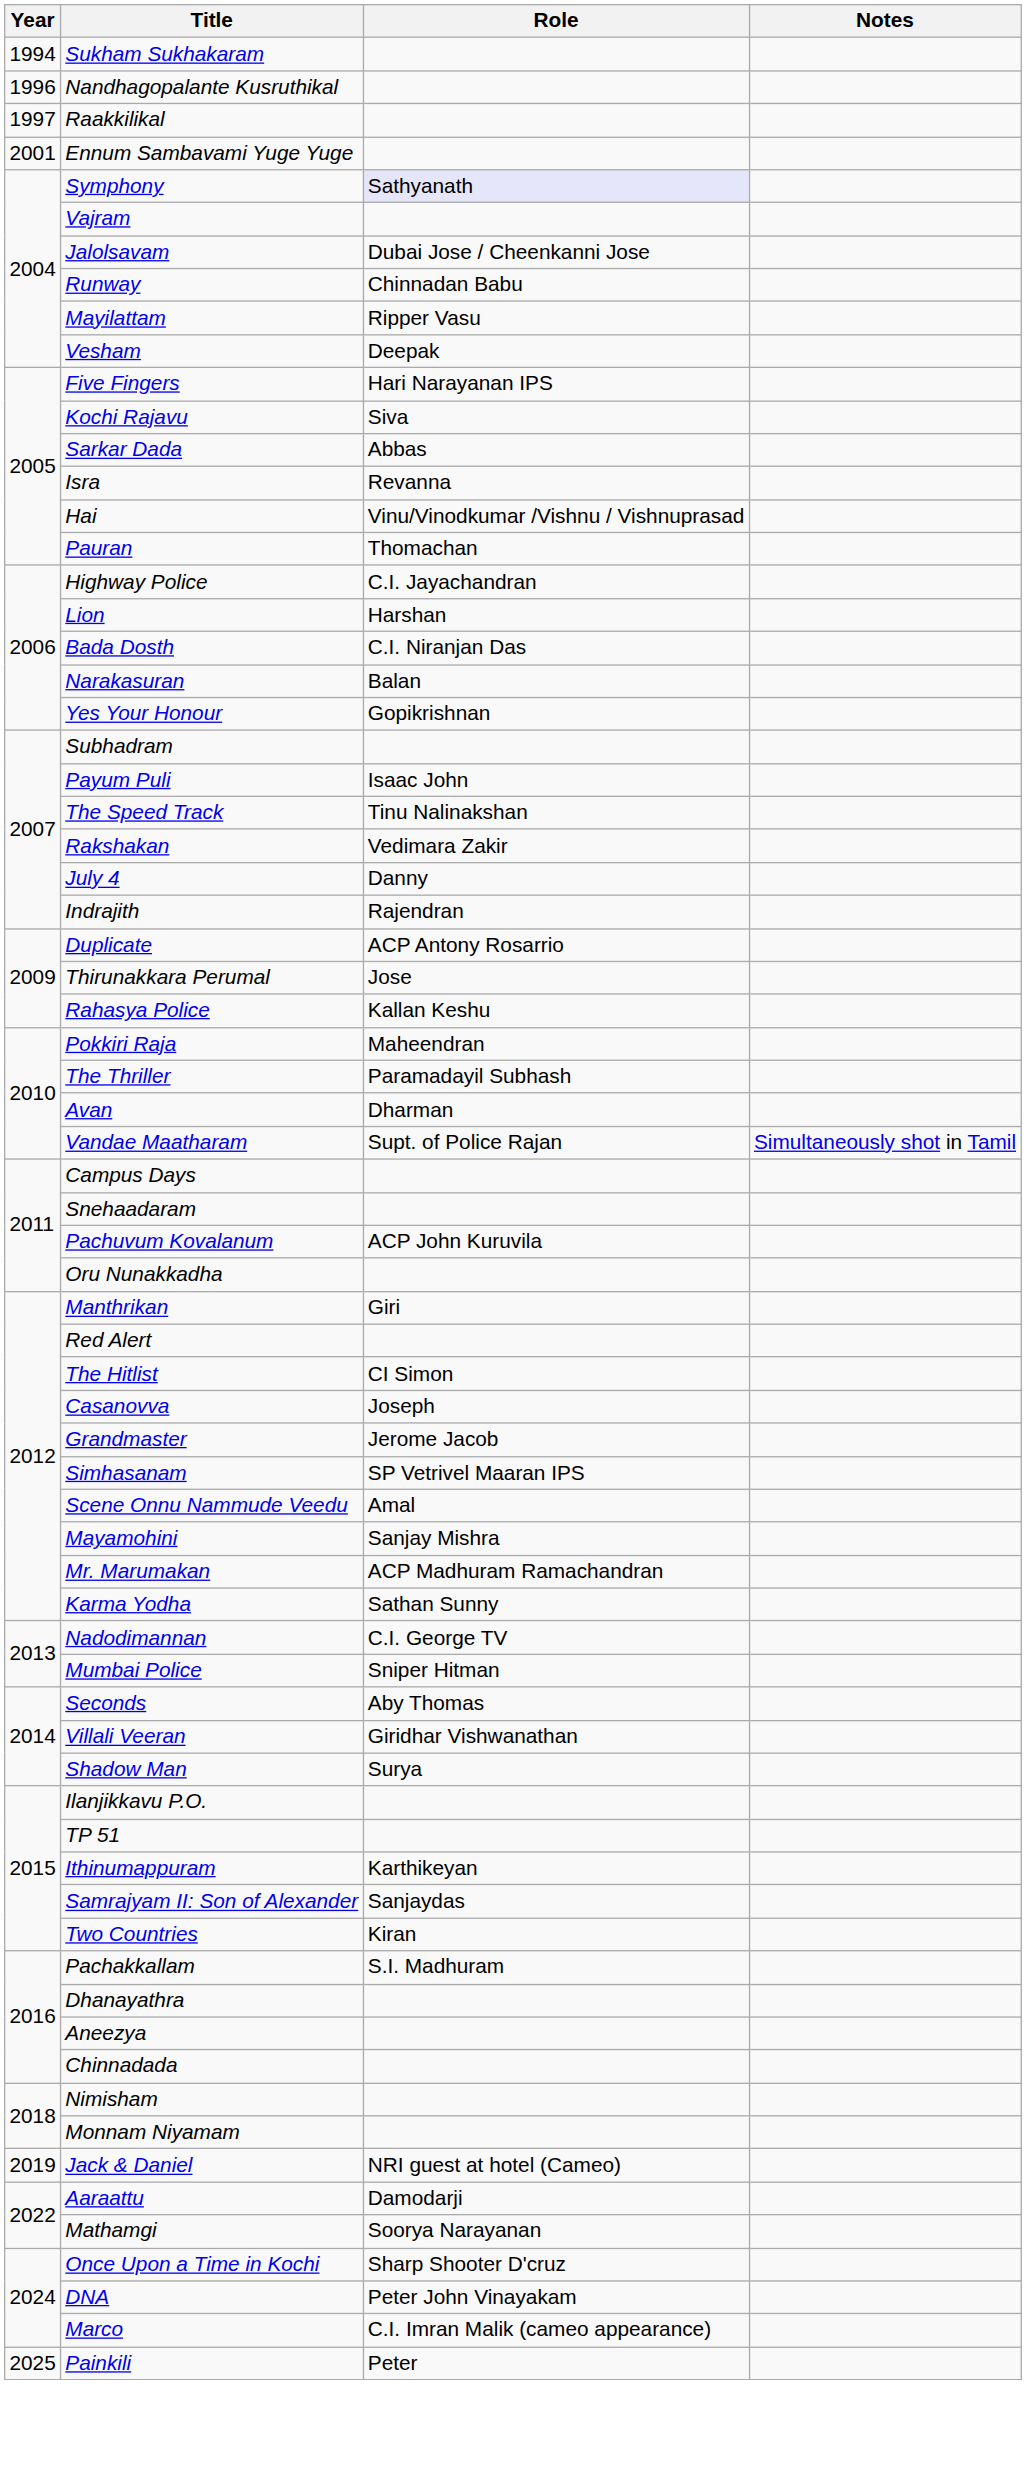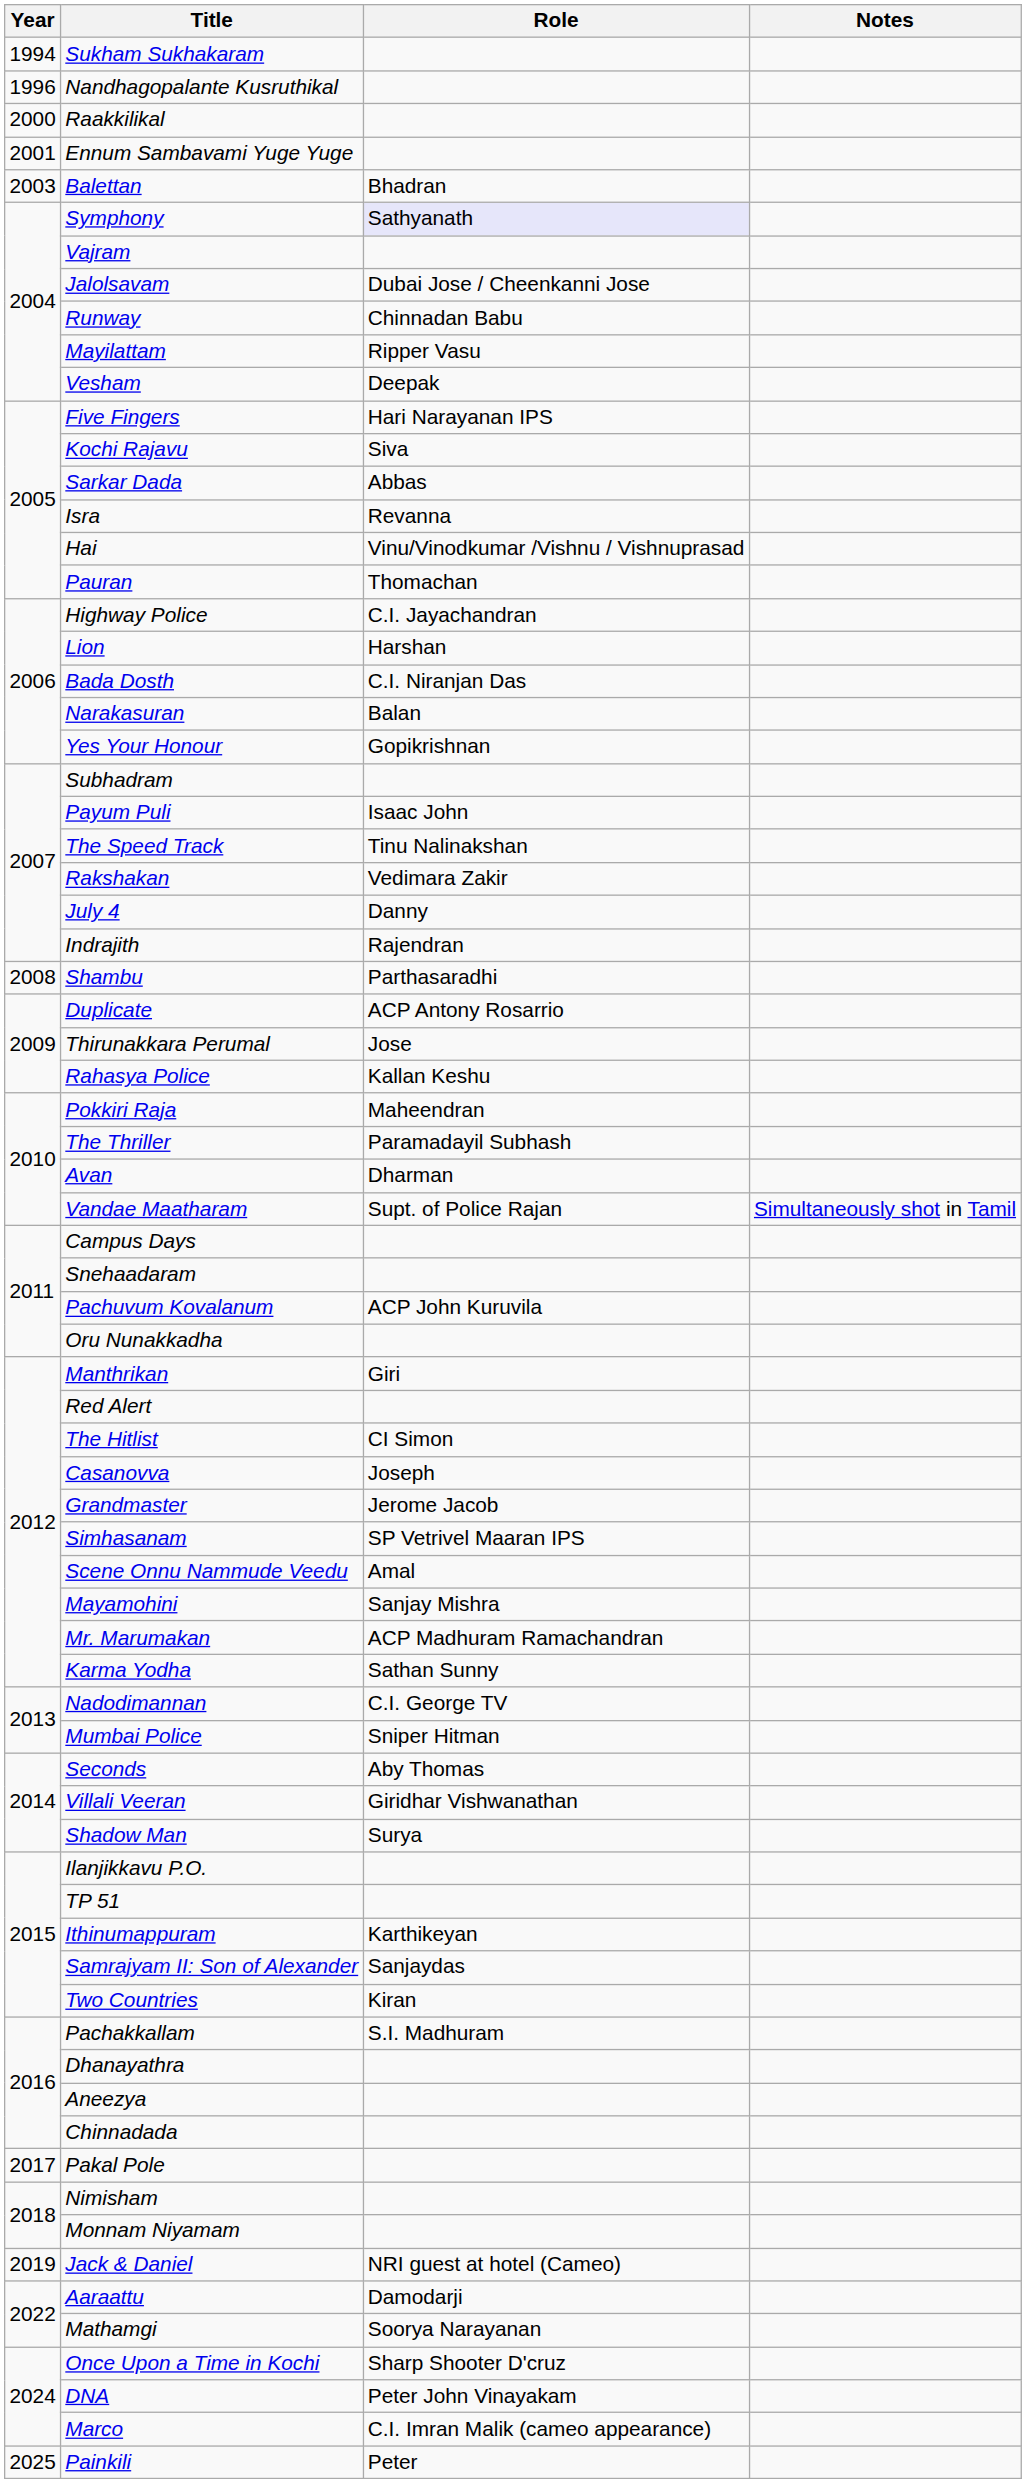Raakkilikal | Year: 1997 -> 2000
+ row: 2003 | Balettan | Bhadran
+ row: 2008 | Shambu | Parthasaradhi
+ row: 2017 | Pakal Pole
